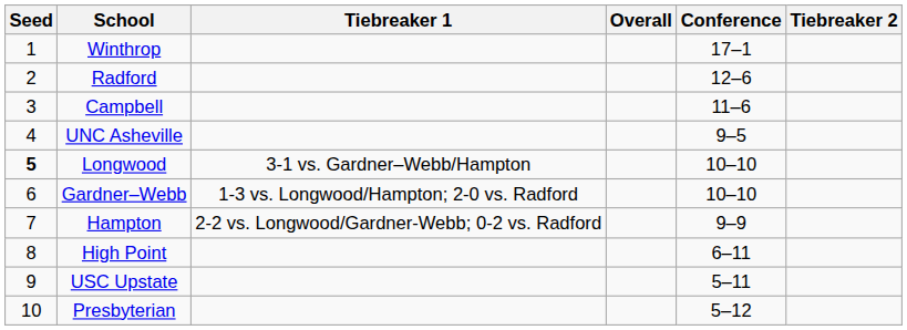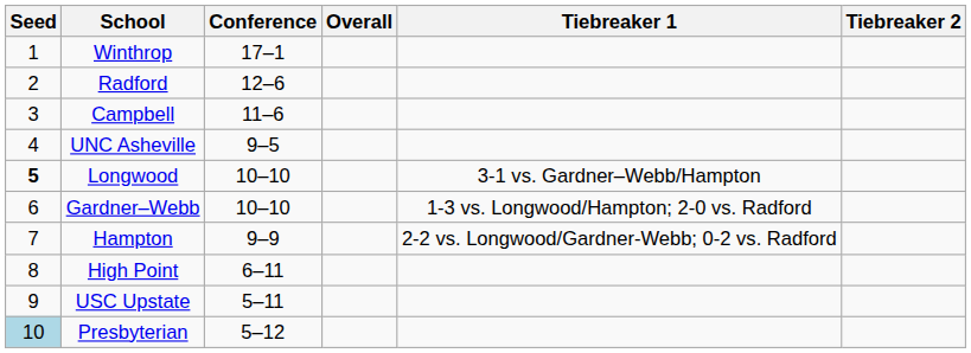columns swapped: Conference <-> Tiebreaker 1
Presbyterian | Seed: no background -> lightblue background
